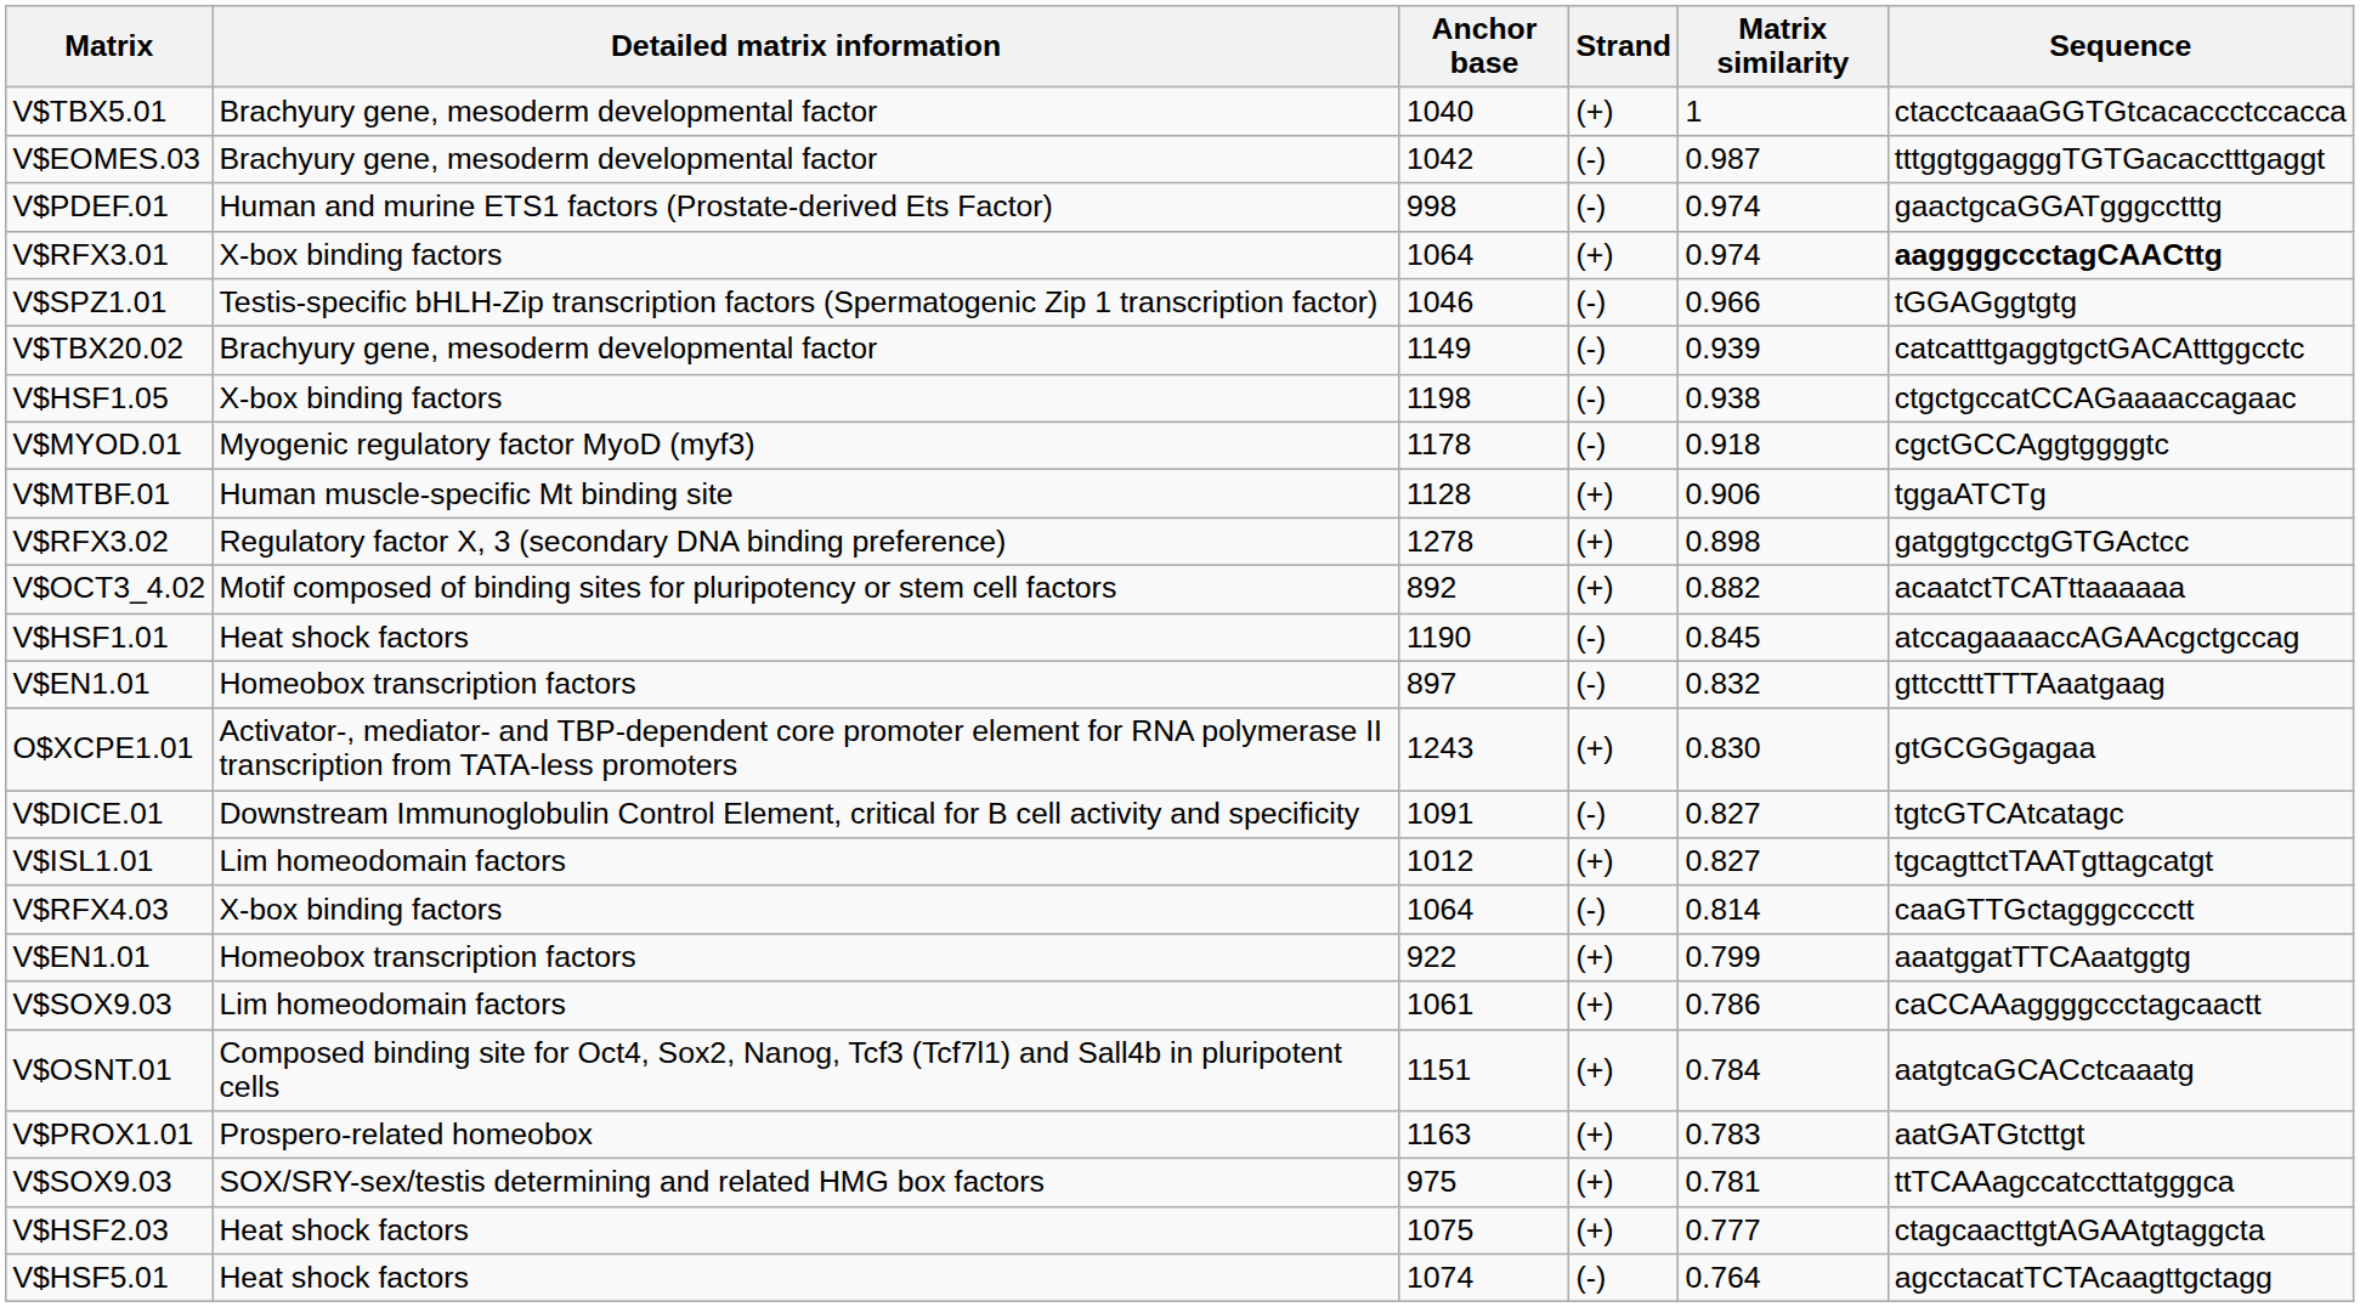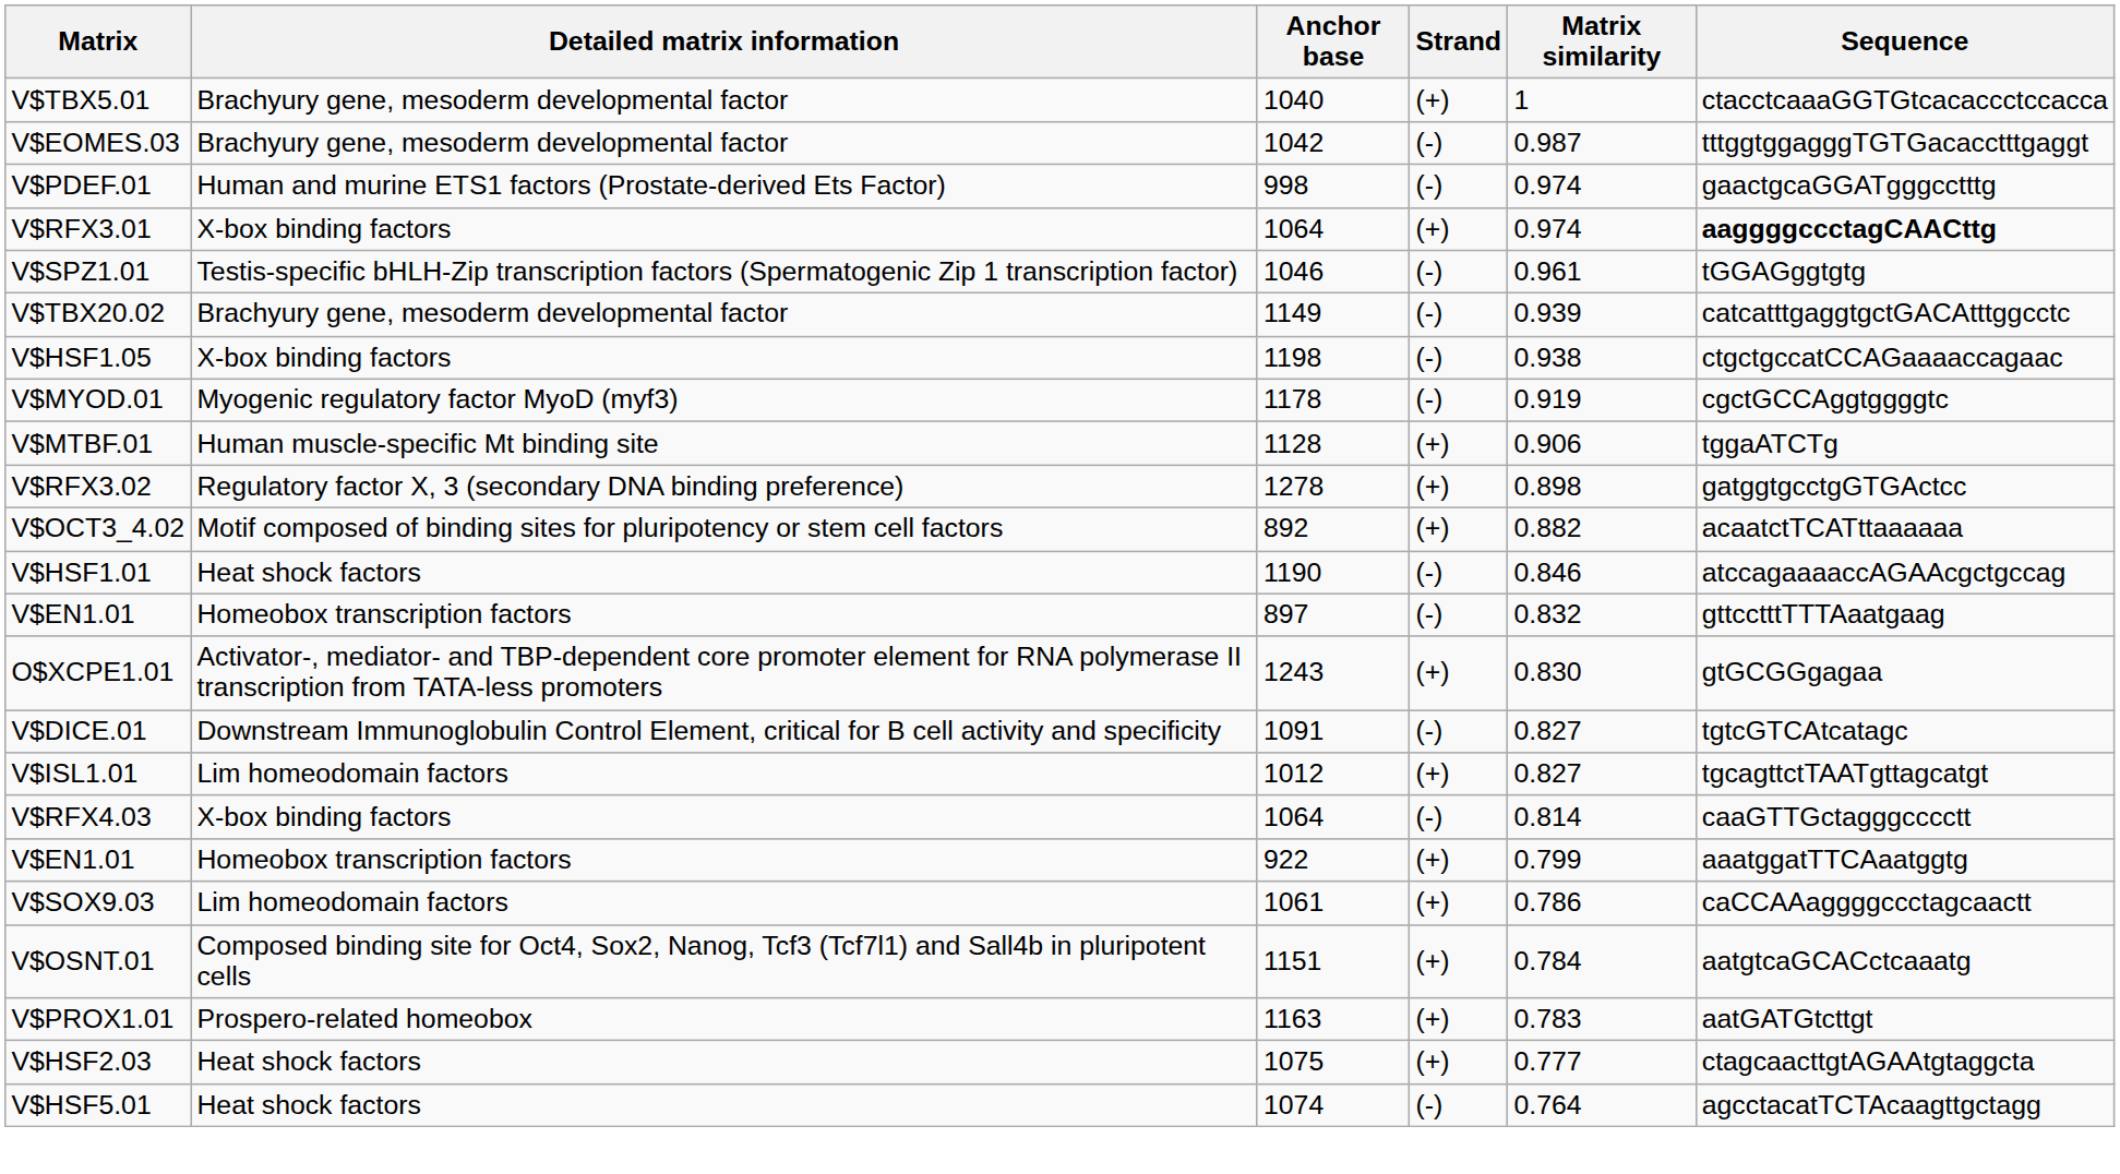V$SPZ1.01 | Matrix similarity: 0.966 -> 0.961
V$MYOD.01 | Matrix similarity: 0.918 -> 0.919
V$HSF1.01 | Matrix similarity: 0.845 -> 0.846
- row: V$SOX9.03 | SOX/SRY-sex/testis determining and related HMG box factors | 975 | (+) | 0.781 | ttTCAAagccatccttatgggca
